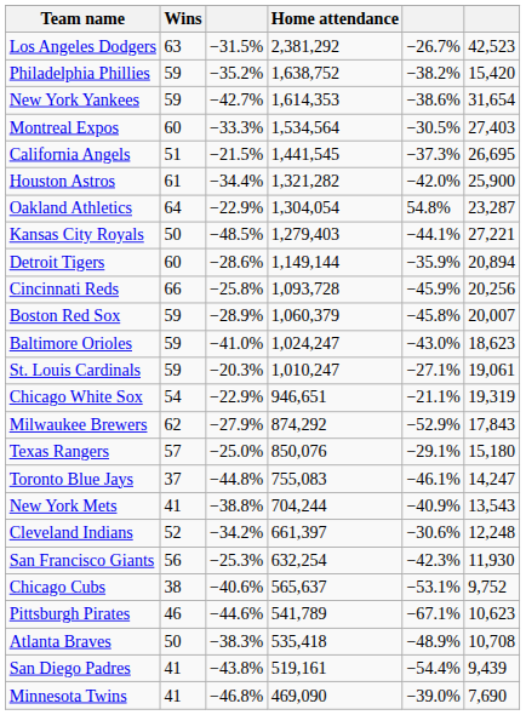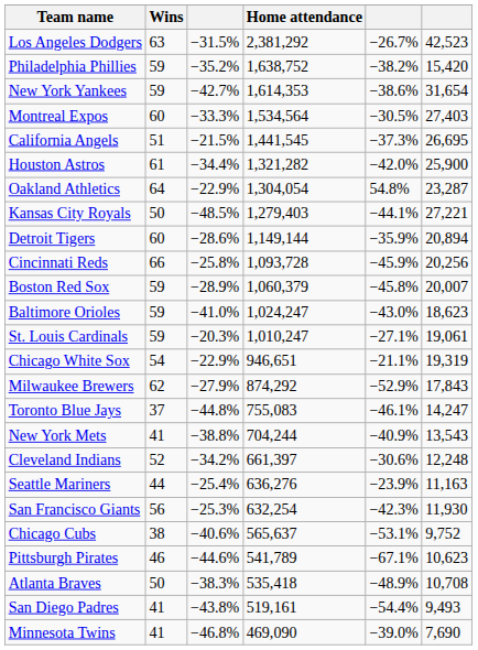- row: Texas Rangers | 57 | −25.0% | 850,076 | −29.1% | 15,180
+ row: Seattle Mariners | 44 | −25.4% | 636,276 | −23.9% | 11,163
San Diego Padres | column 6: 9,439 -> 9,493
